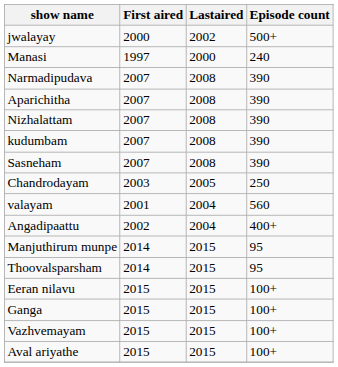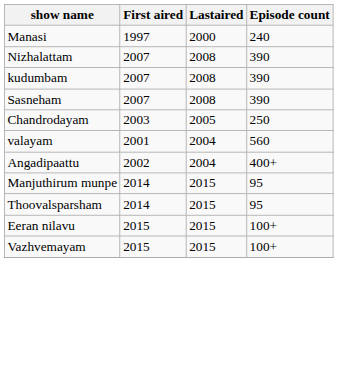- row: jwalayay | 2000 | 2002 | 500+
- row: Narmadipudava | 2007 | 2008 | 390
- row: Aparichitha | 2007 | 2008 | 390
- row: Ganga | 2015 | 2015 | 100+
- row: Aval ariyathe | 2015 | 2015 | 100+
